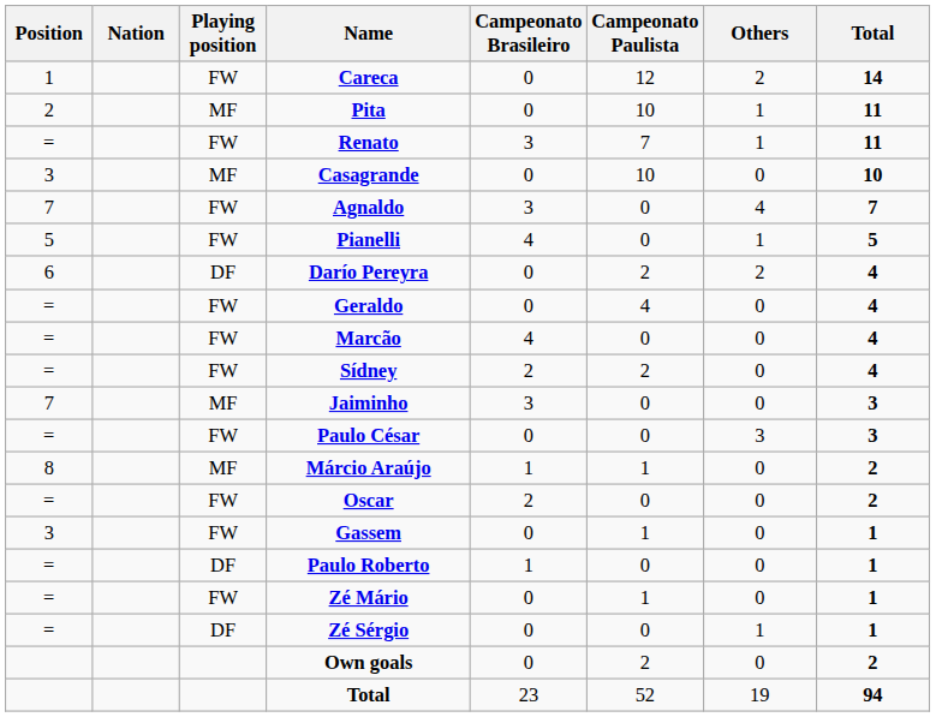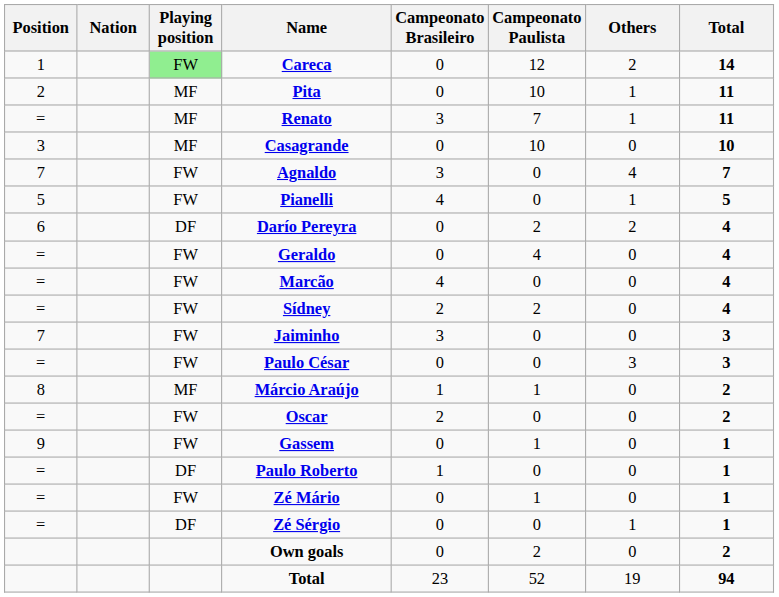Careca | Playing position: no background -> lightgreen background
Renato | Playing position: FW -> MF
Jaiminho | Playing position: MF -> FW
Gassem | Position: 3 -> 9
